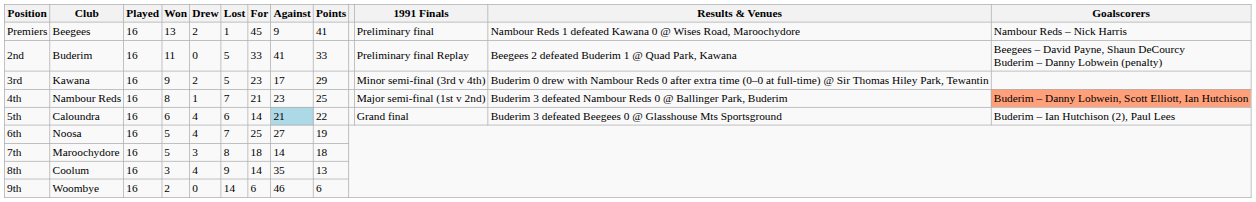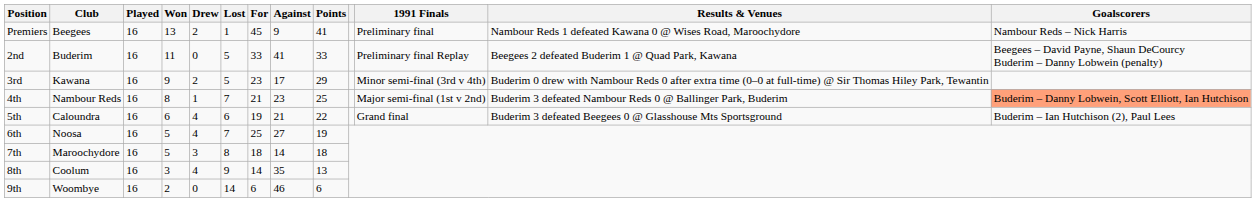5th | For: 14 -> 19
5th | Against: lightblue background -> no background
